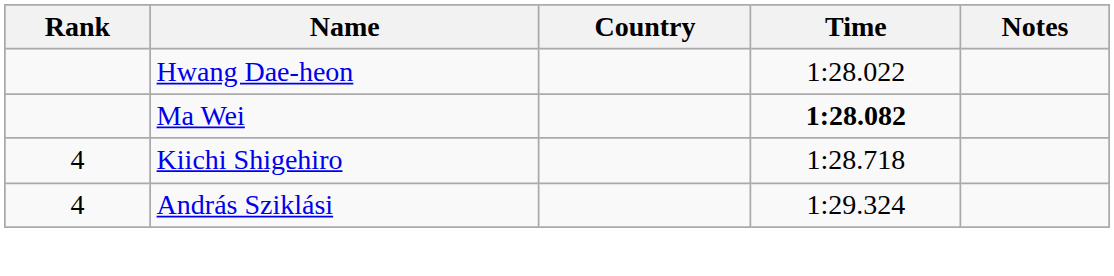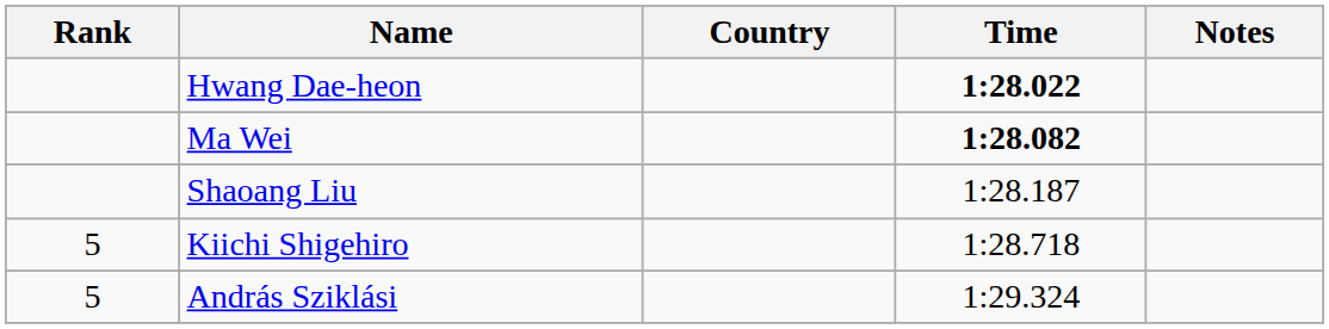Hwang Dae-heon | Time: normal -> bold
+ row: Shaoang Liu | 1:28.187
Kiichi Shigehiro | Rank: 4 -> 5
András Sziklási | Rank: 4 -> 5
